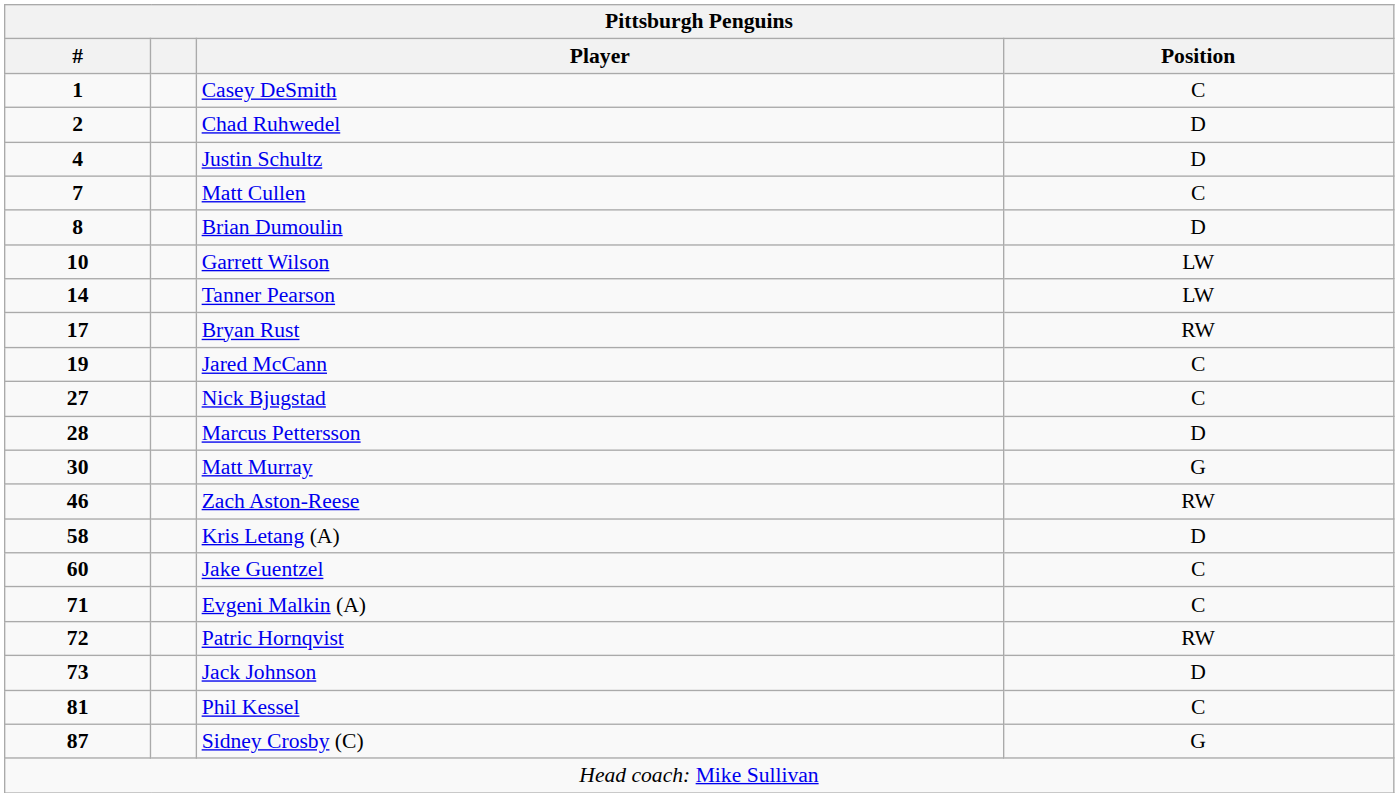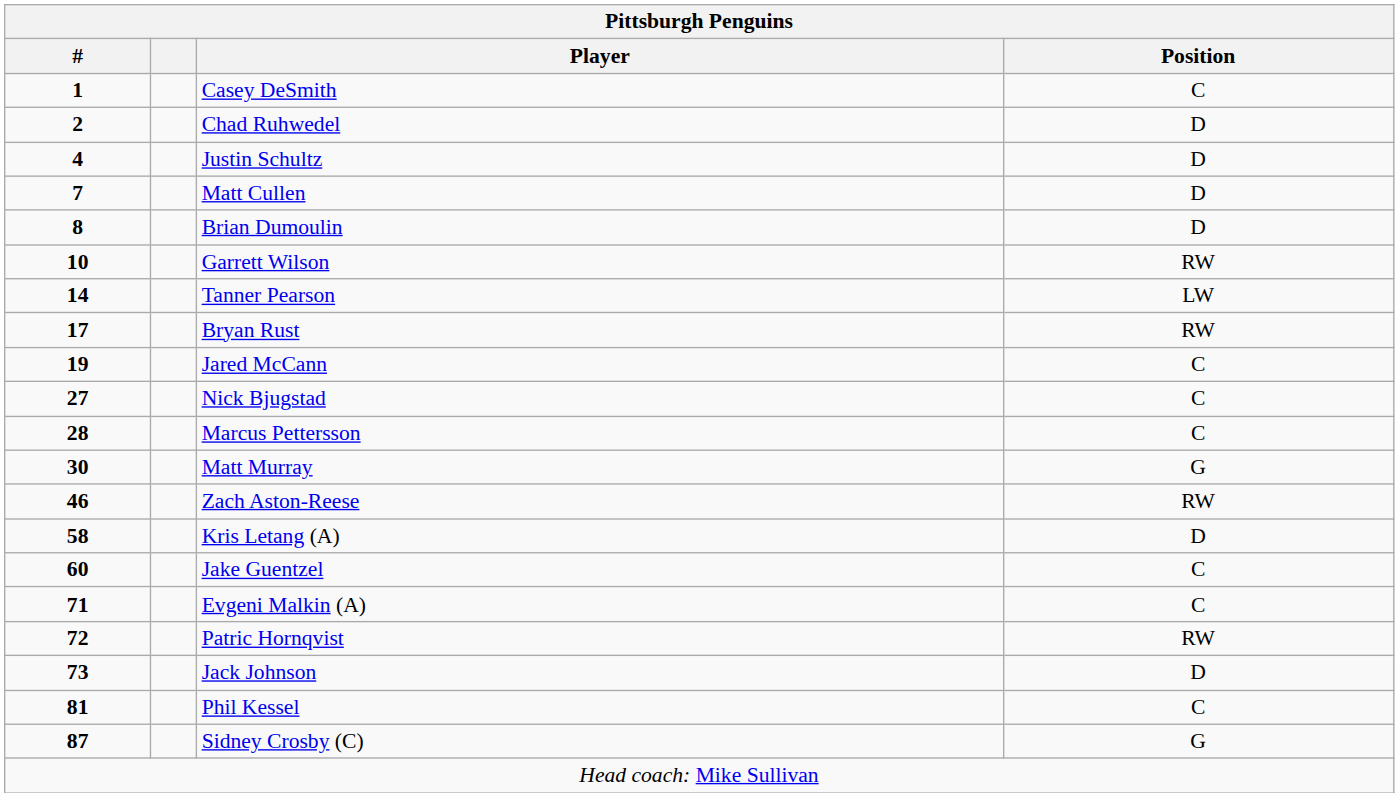Matt Cullen | Position: C -> D
Garrett Wilson | Position: LW -> RW
Marcus Pettersson | Position: D -> C
